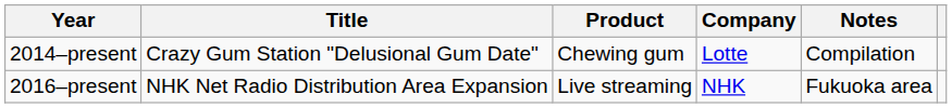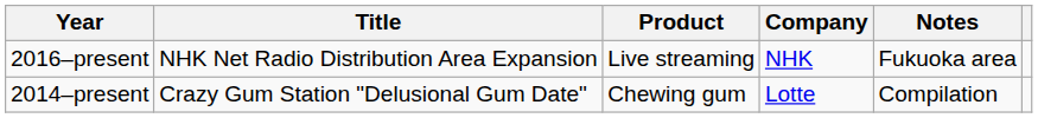rows swapped: 2014–present <-> 2016–present
